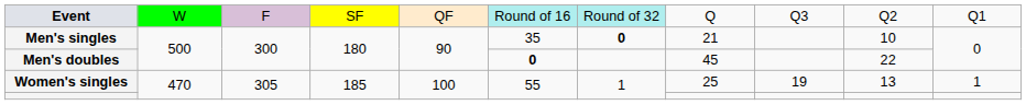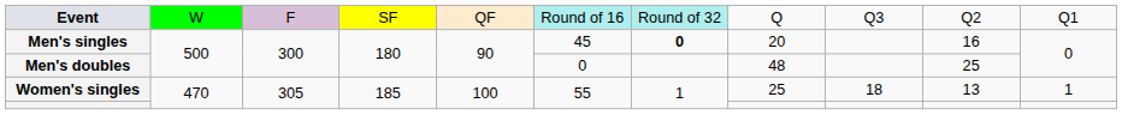Men's singles | column 6: 35 -> 45
Men's singles | column 8: 21 -> 20
Men's singles | column 10: 10 -> 16
Men's doubles | column 6: bold -> normal
Men's doubles | column 8: 45 -> 48
Men's doubles | column 10: 22 -> 25
Women's singles | column 9: 19 -> 18
